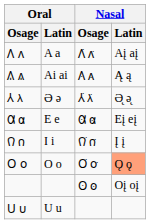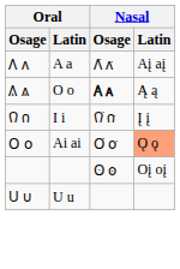𐒱 𐓙 | Oral / Latin: Ai ai -> O o
𐒱 𐓙 | Nasal / Osage: normal -> bold
- row: 𐒳 𐓛 | Ə ə | 𐒳͘ 𐓛͘ | Ə̨ ə̨
- row: 𐒷 𐓟 | E e | 𐒸 𐓠 | Eį eį
𐓂 𐓪 | Oral / Latin: O o -> Ai ai
